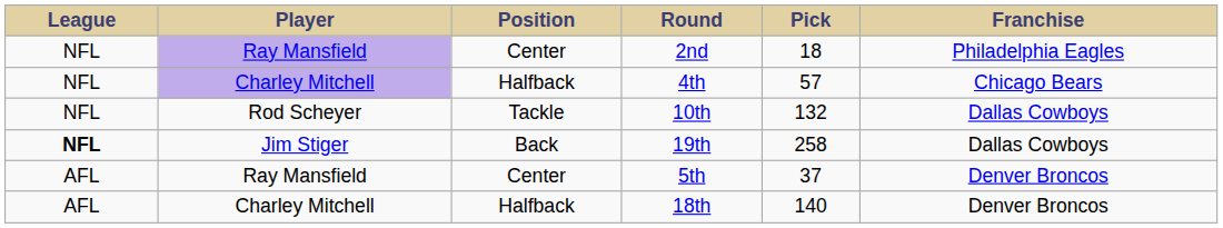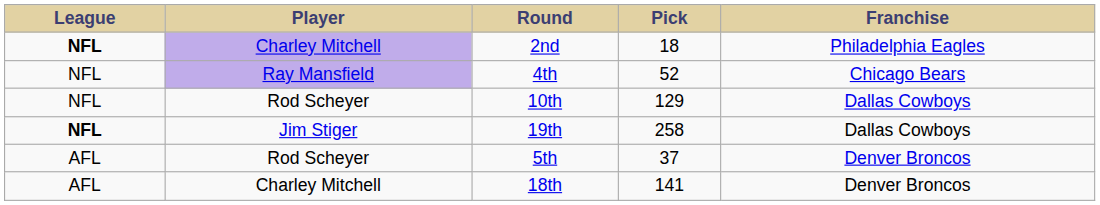- column: Position | Center | Halfback | Tackle | Back | Center | Halfback
2nd | League: normal -> bold
2nd | Player: Ray Mansfield -> Charley Mitchell
4th | Player: Charley Mitchell -> Ray Mansfield
4th | Pick: 57 -> 52
10th | Pick: 132 -> 129
5th | Player: Ray Mansfield -> Rod Scheyer
18th | Pick: 140 -> 141
